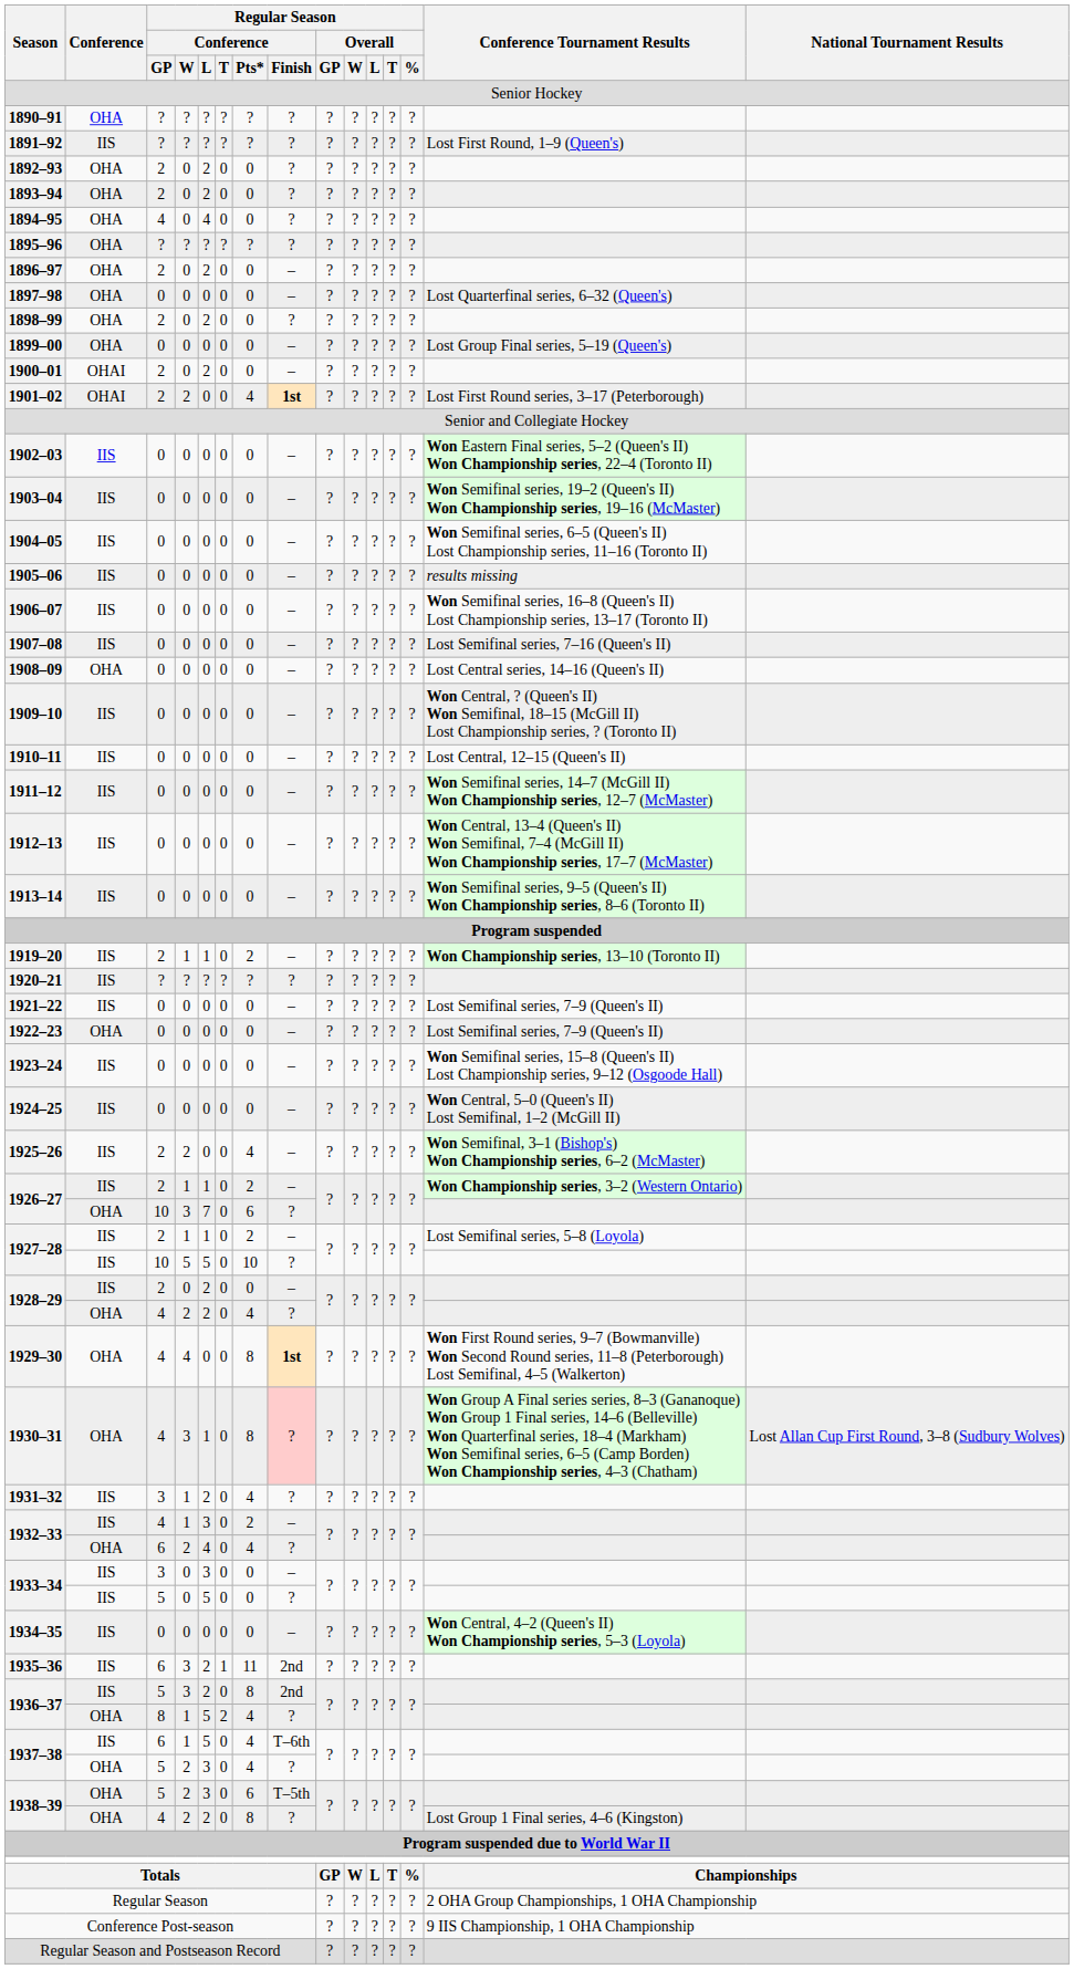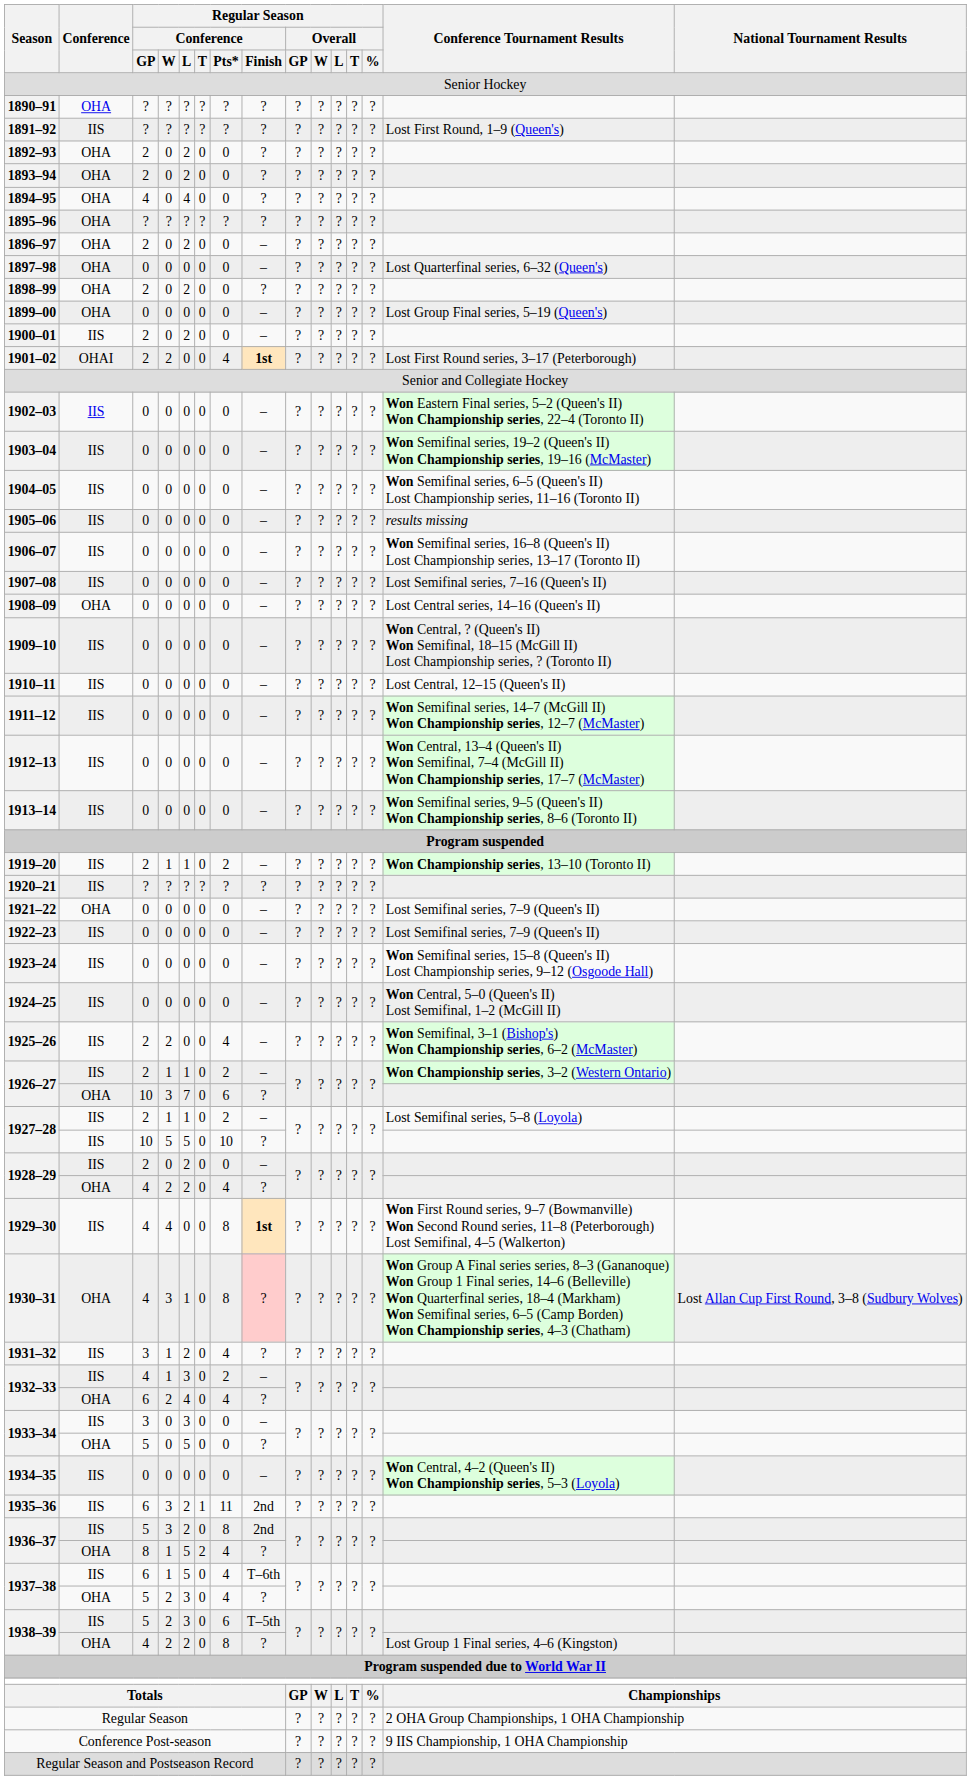1900–01 | Conference: OHAI -> IIS
1921–22 | Conference: IIS -> OHA
1922–23 | Conference: OHA -> IIS
1929–30 | Conference: OHA -> IIS
1933–34 / 5 | Conference: IIS -> OHA
1938–39 / 5 | Conference: OHA -> IIS
